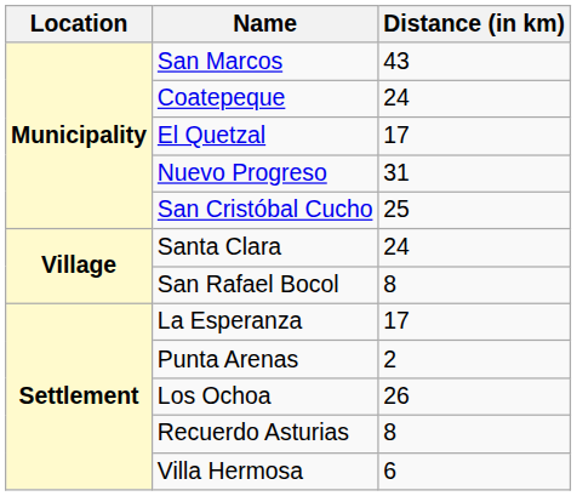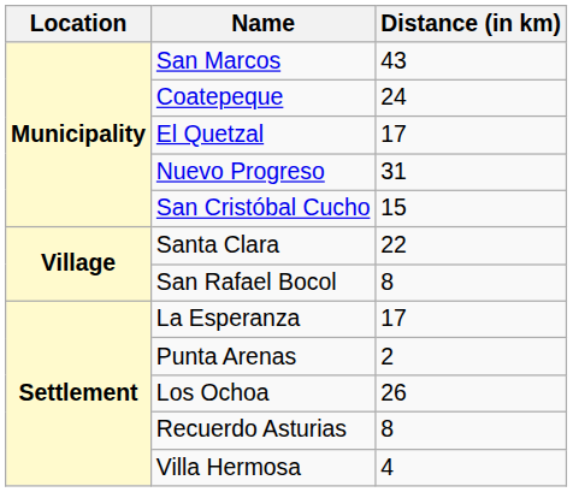San Cristóbal Cucho | Distance (in km): 25 -> 15
Santa Clara | Distance (in km): 24 -> 22
Villa Hermosa | Distance (in km): 6 -> 4
